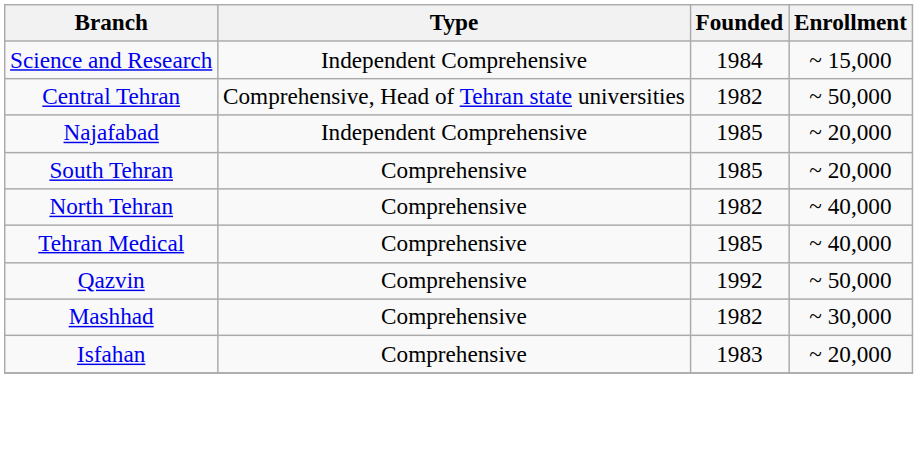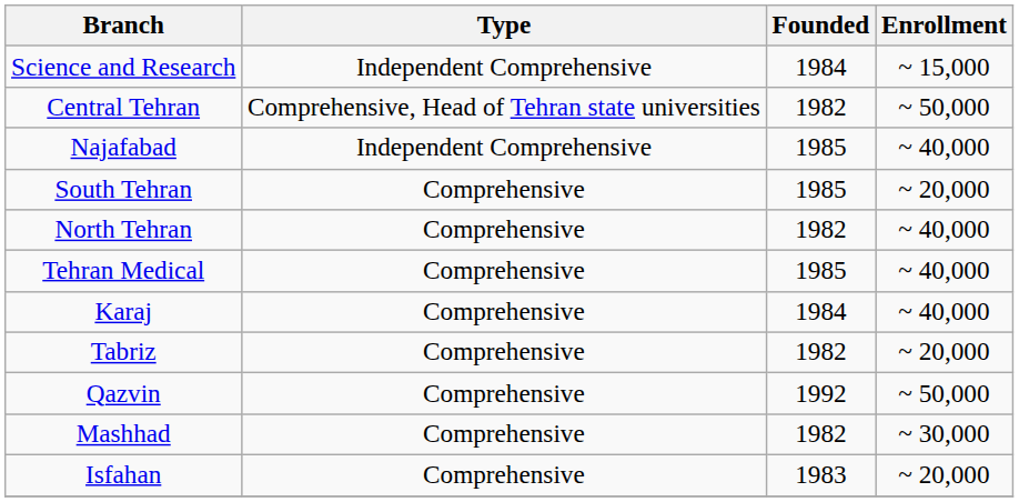Najafabad | Enrollment: ~ 20,000 -> ~ 40,000
+ row: Karaj | Comprehensive | 1984 | ~ 40,000
+ row: Tabriz | Comprehensive | 1982 | ~ 20,000
